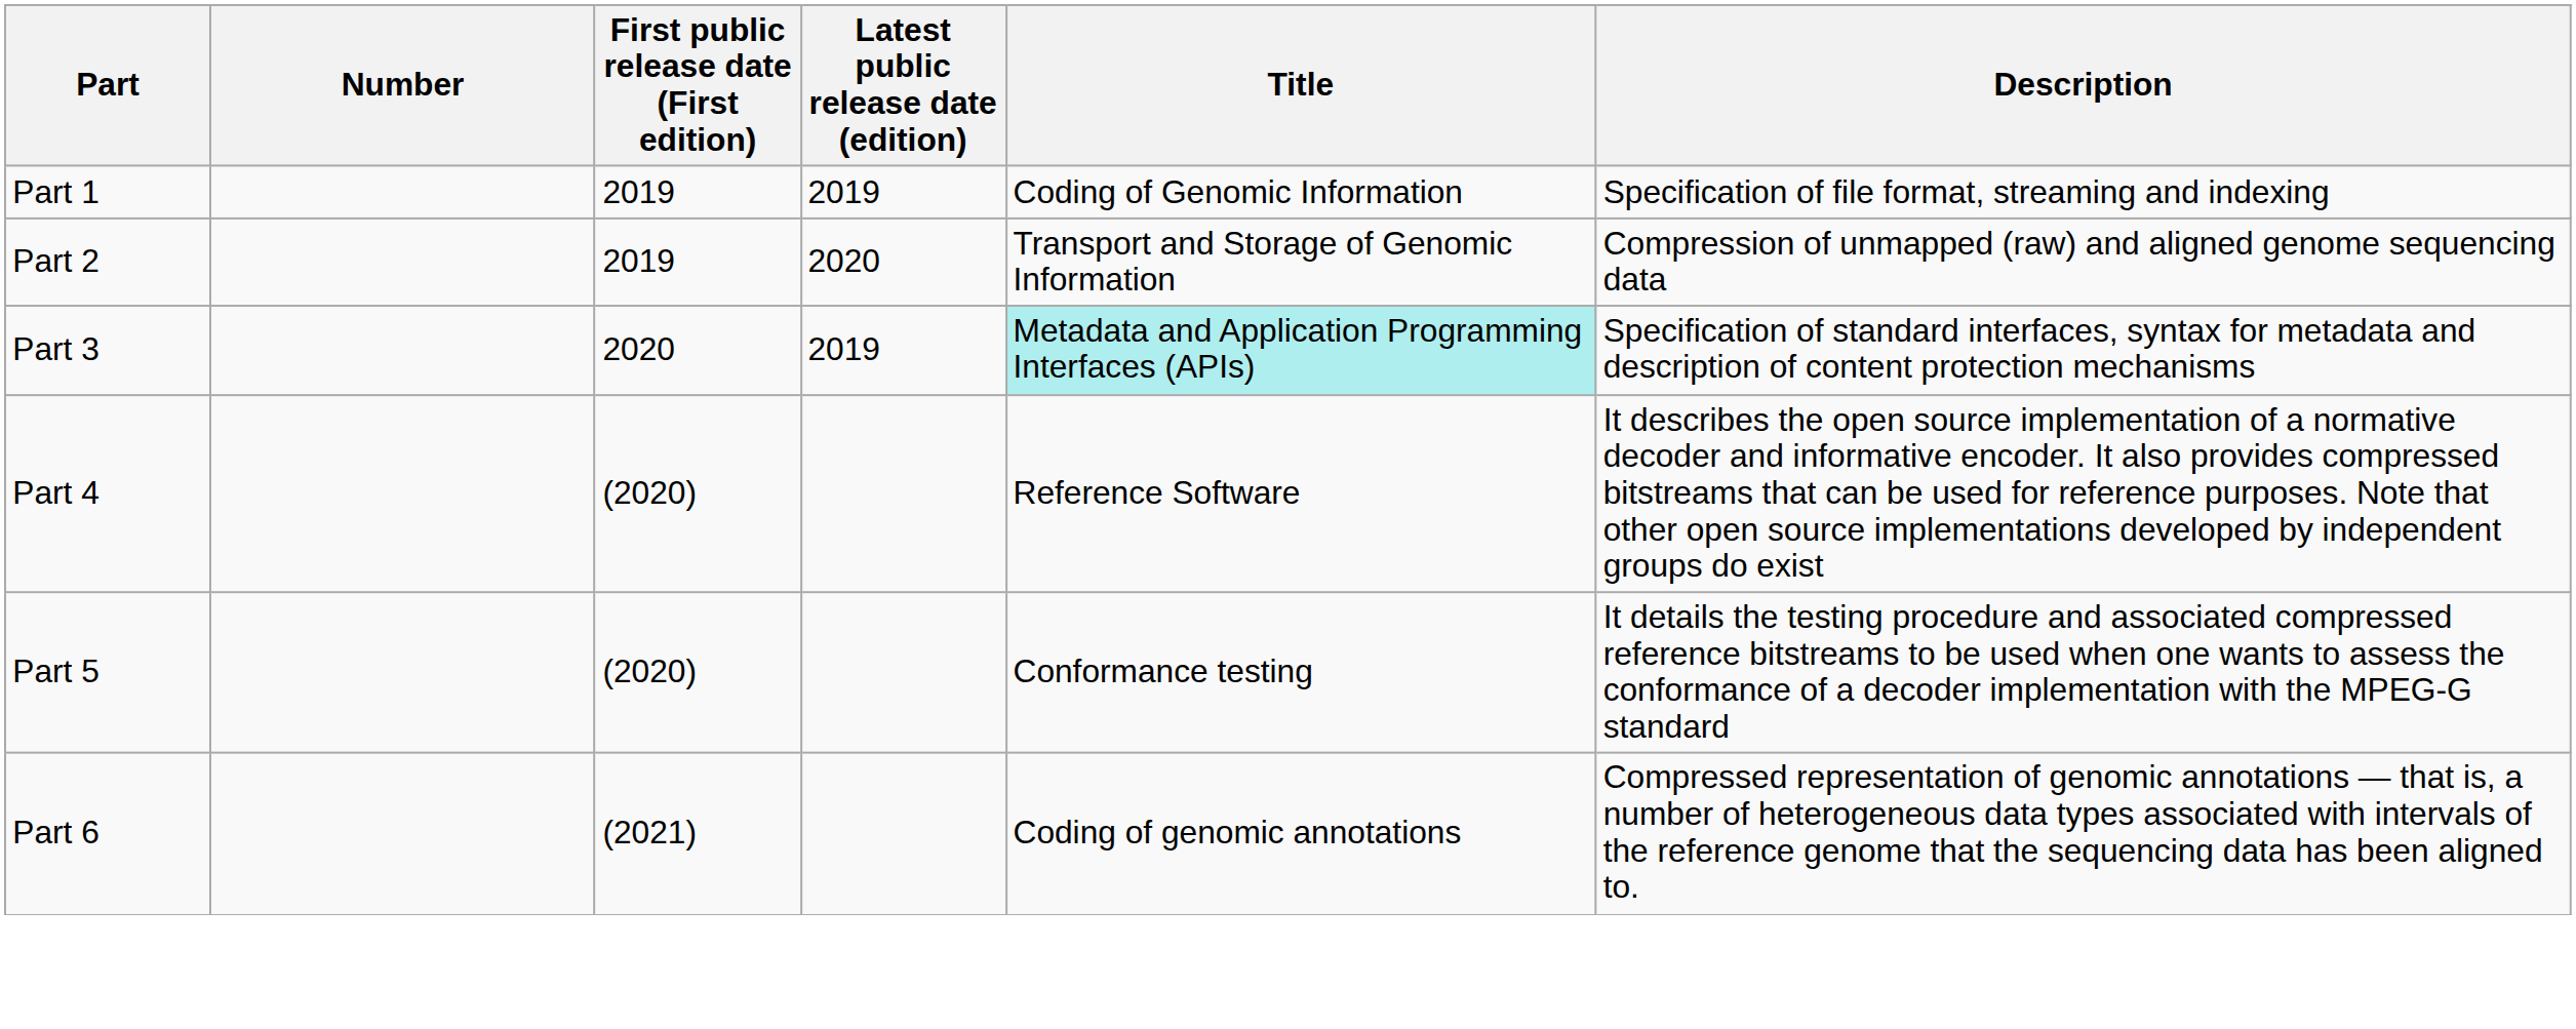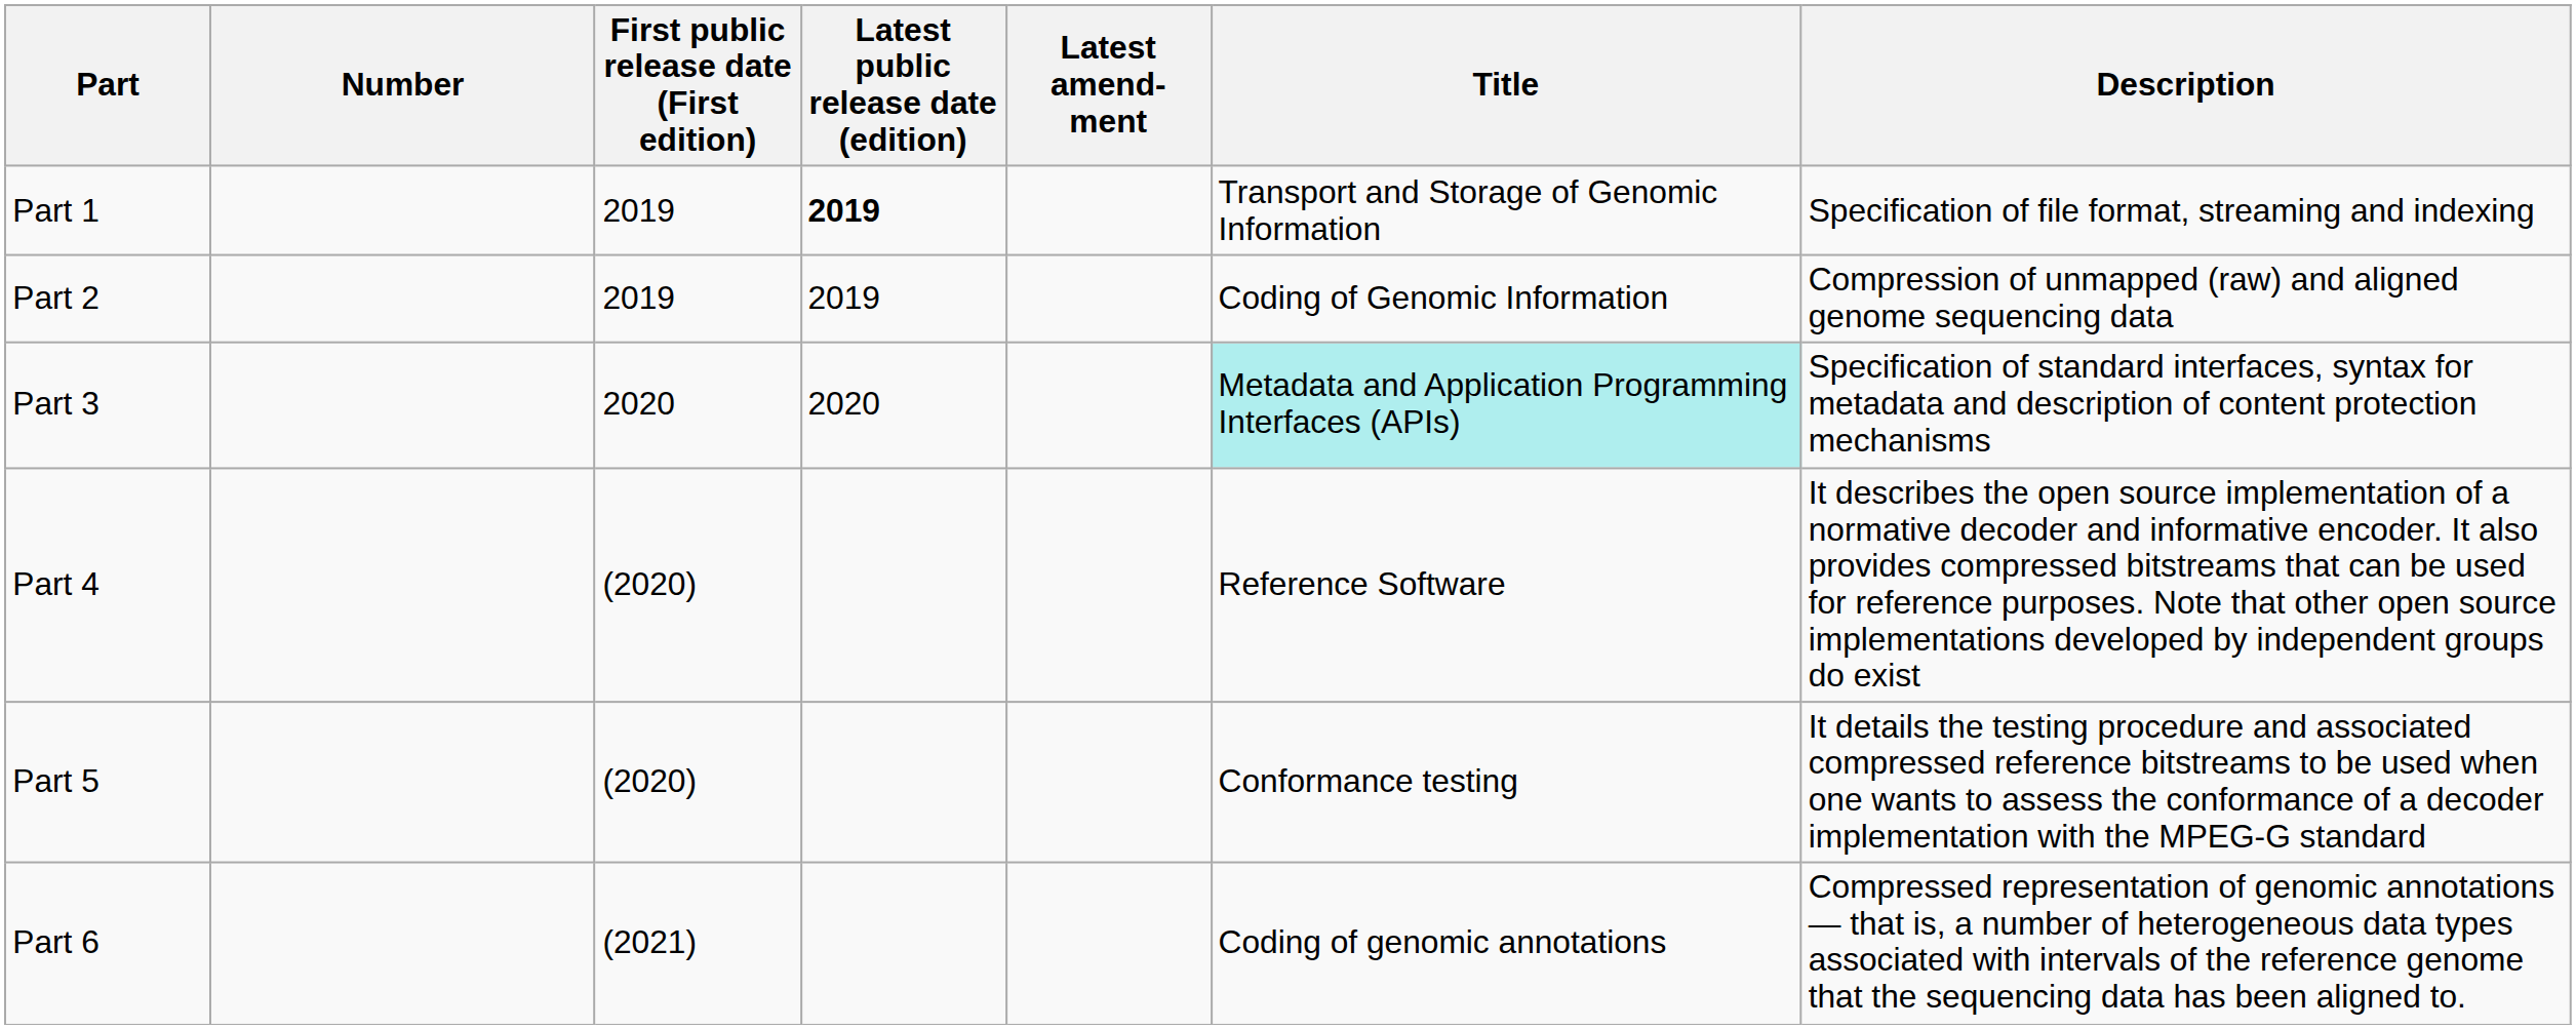+ column: Latest amend- ment
Part 1 | Latest public release date (edition): normal -> bold
Part 1 | Title: Coding of Genomic Information -> Transport and Storage of Genomic Information
Part 2 | Latest public release date (edition): 2020 -> 2019
Part 2 | Title: Transport and Storage of Genomic Information -> Coding of Genomic Information
Part 3 | Latest public release date (edition): 2019 -> 2020
